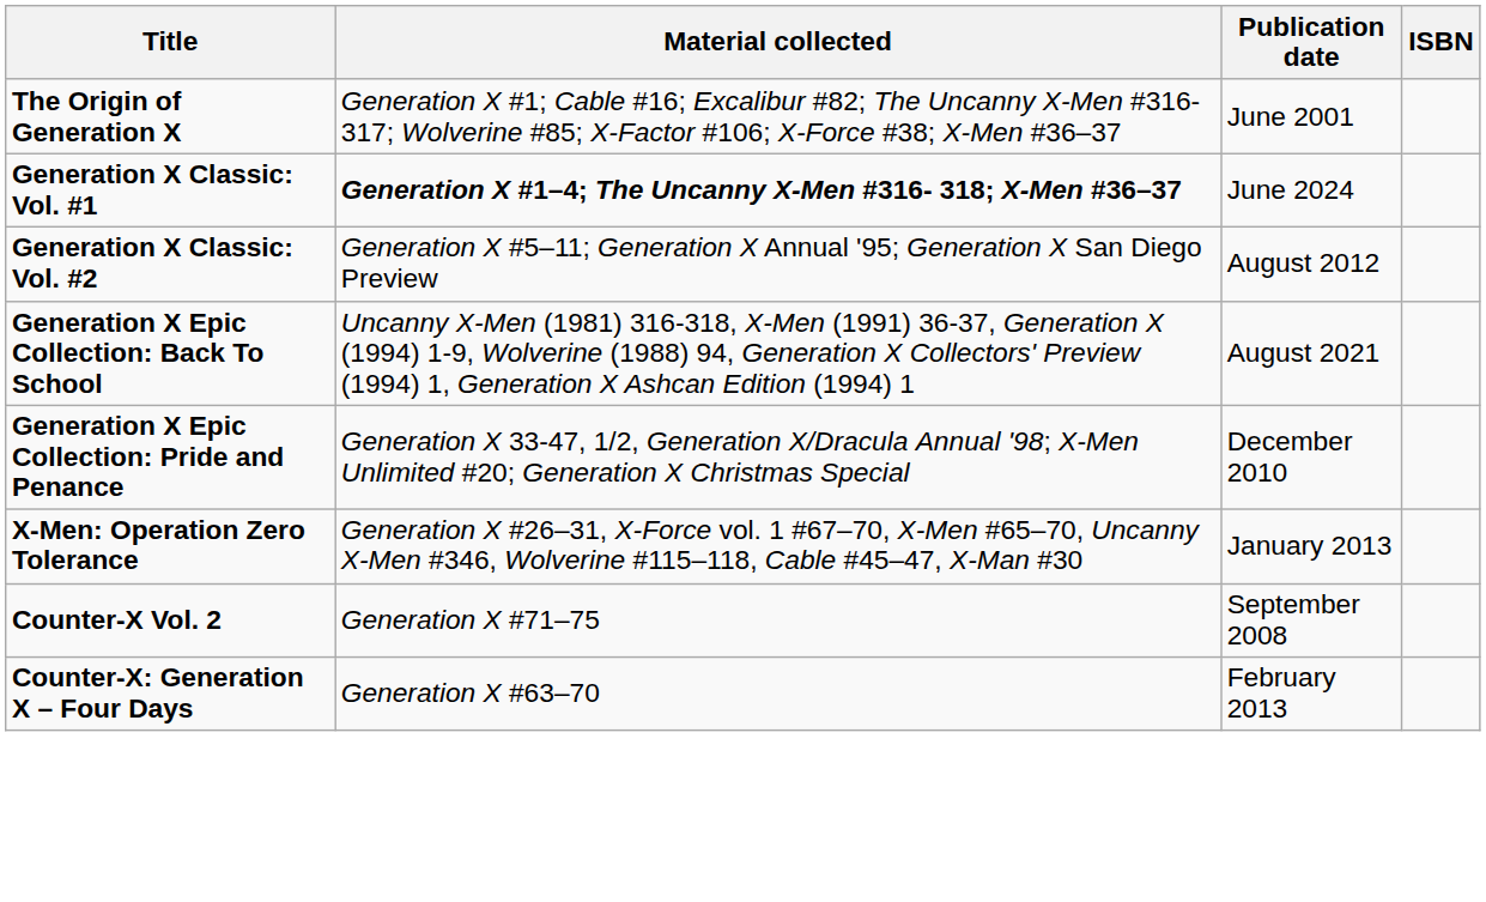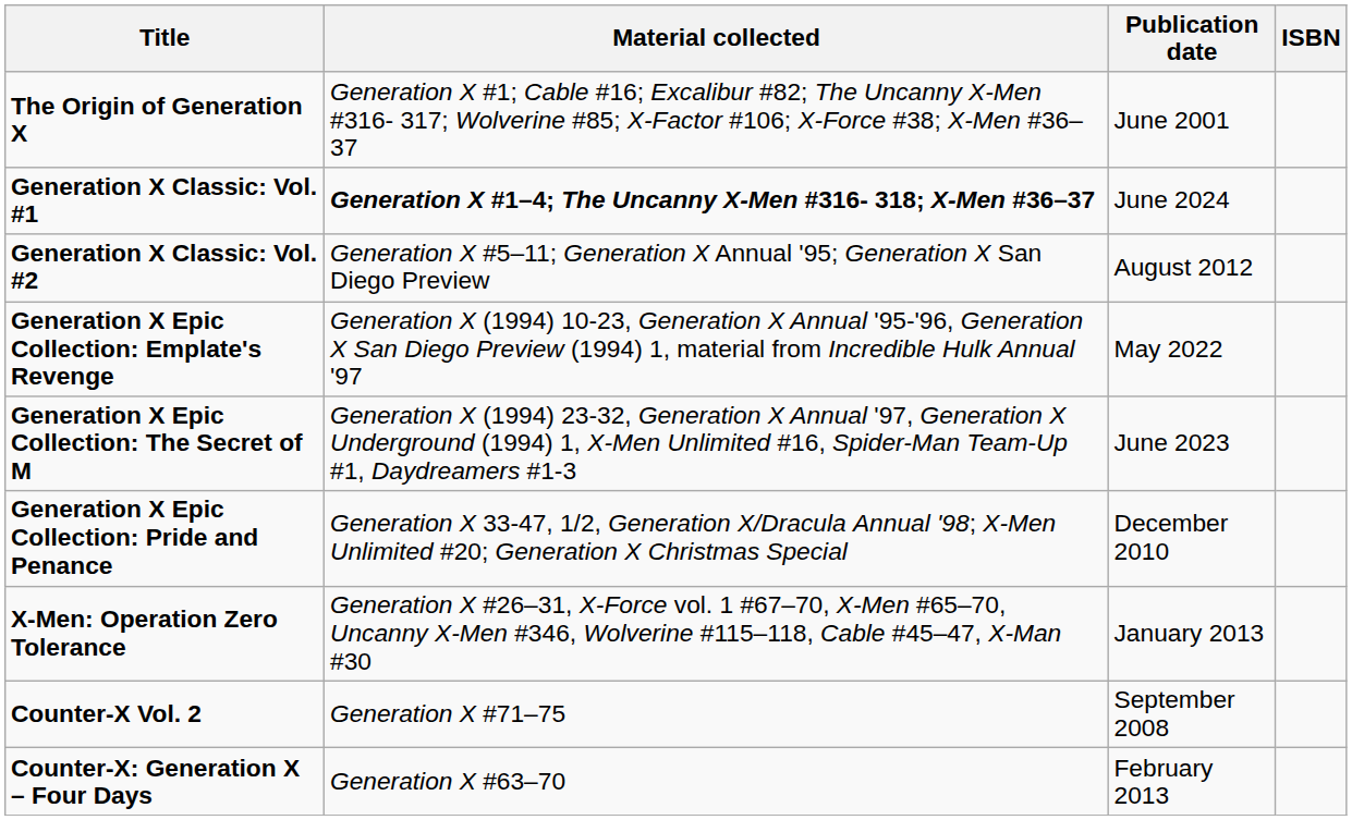- row: Generation X Epic Collection: Back To School | Uncanny X-Men (1981) 316-318, X-Men (1991) 36-37, Generation X (1994) 1-9, Wolverine (1988) 94, Generation X Collectors' Preview (1994) 1, Generation X Ashcan Edition (1994) 1 | August 2021
+ row: Generation X Epic Collection: Emplate's Revenge | Generation X (1994) 10-23, Generation X Annual '95-'96, Generation X San Diego Preview (1994) 1, material from Incredible Hulk Annual '97 | May 2022
+ row: Generation X Epic Collection: The Secret of M | Generation X (1994) 23-32, Generation X Annual '97, Generation X Underground (1994) 1, X-Men Unlimited #16, Spider-Man Team-Up #1, Daydreamers #1-3 | June 2023
